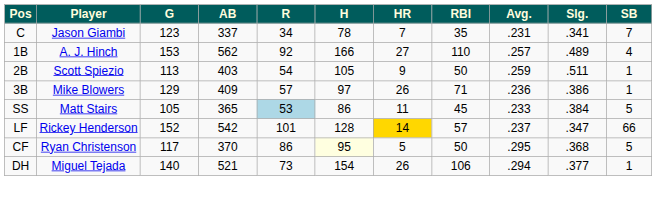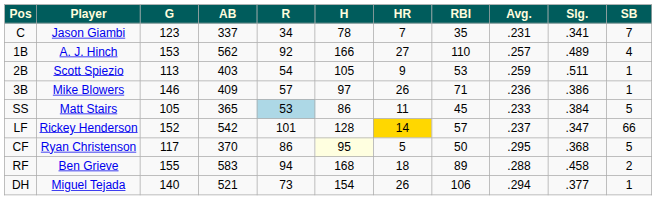2B | RBI: 50 -> 53
3B | G: 129 -> 146
+ row: RF | Ben Grieve | 155 | 583 | 94 | 168 | 18 | 89 | .288 | .458 | 2
